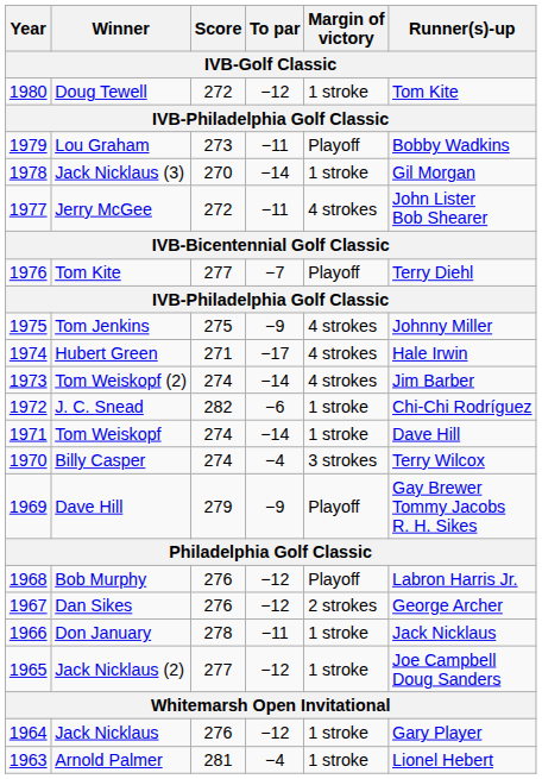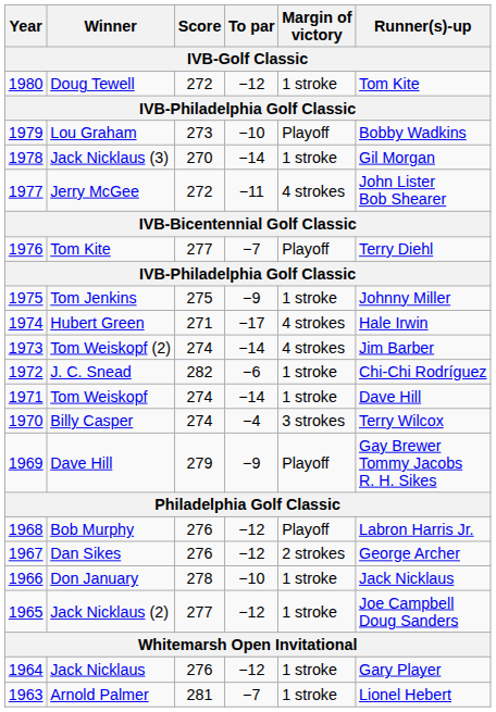Lou Graham | To par: −11 -> −10
Tom Jenkins | Margin of victory: 4 strokes -> 1 stroke
Don January | To par: −11 -> −10
Arnold Palmer | To par: −4 -> −7
